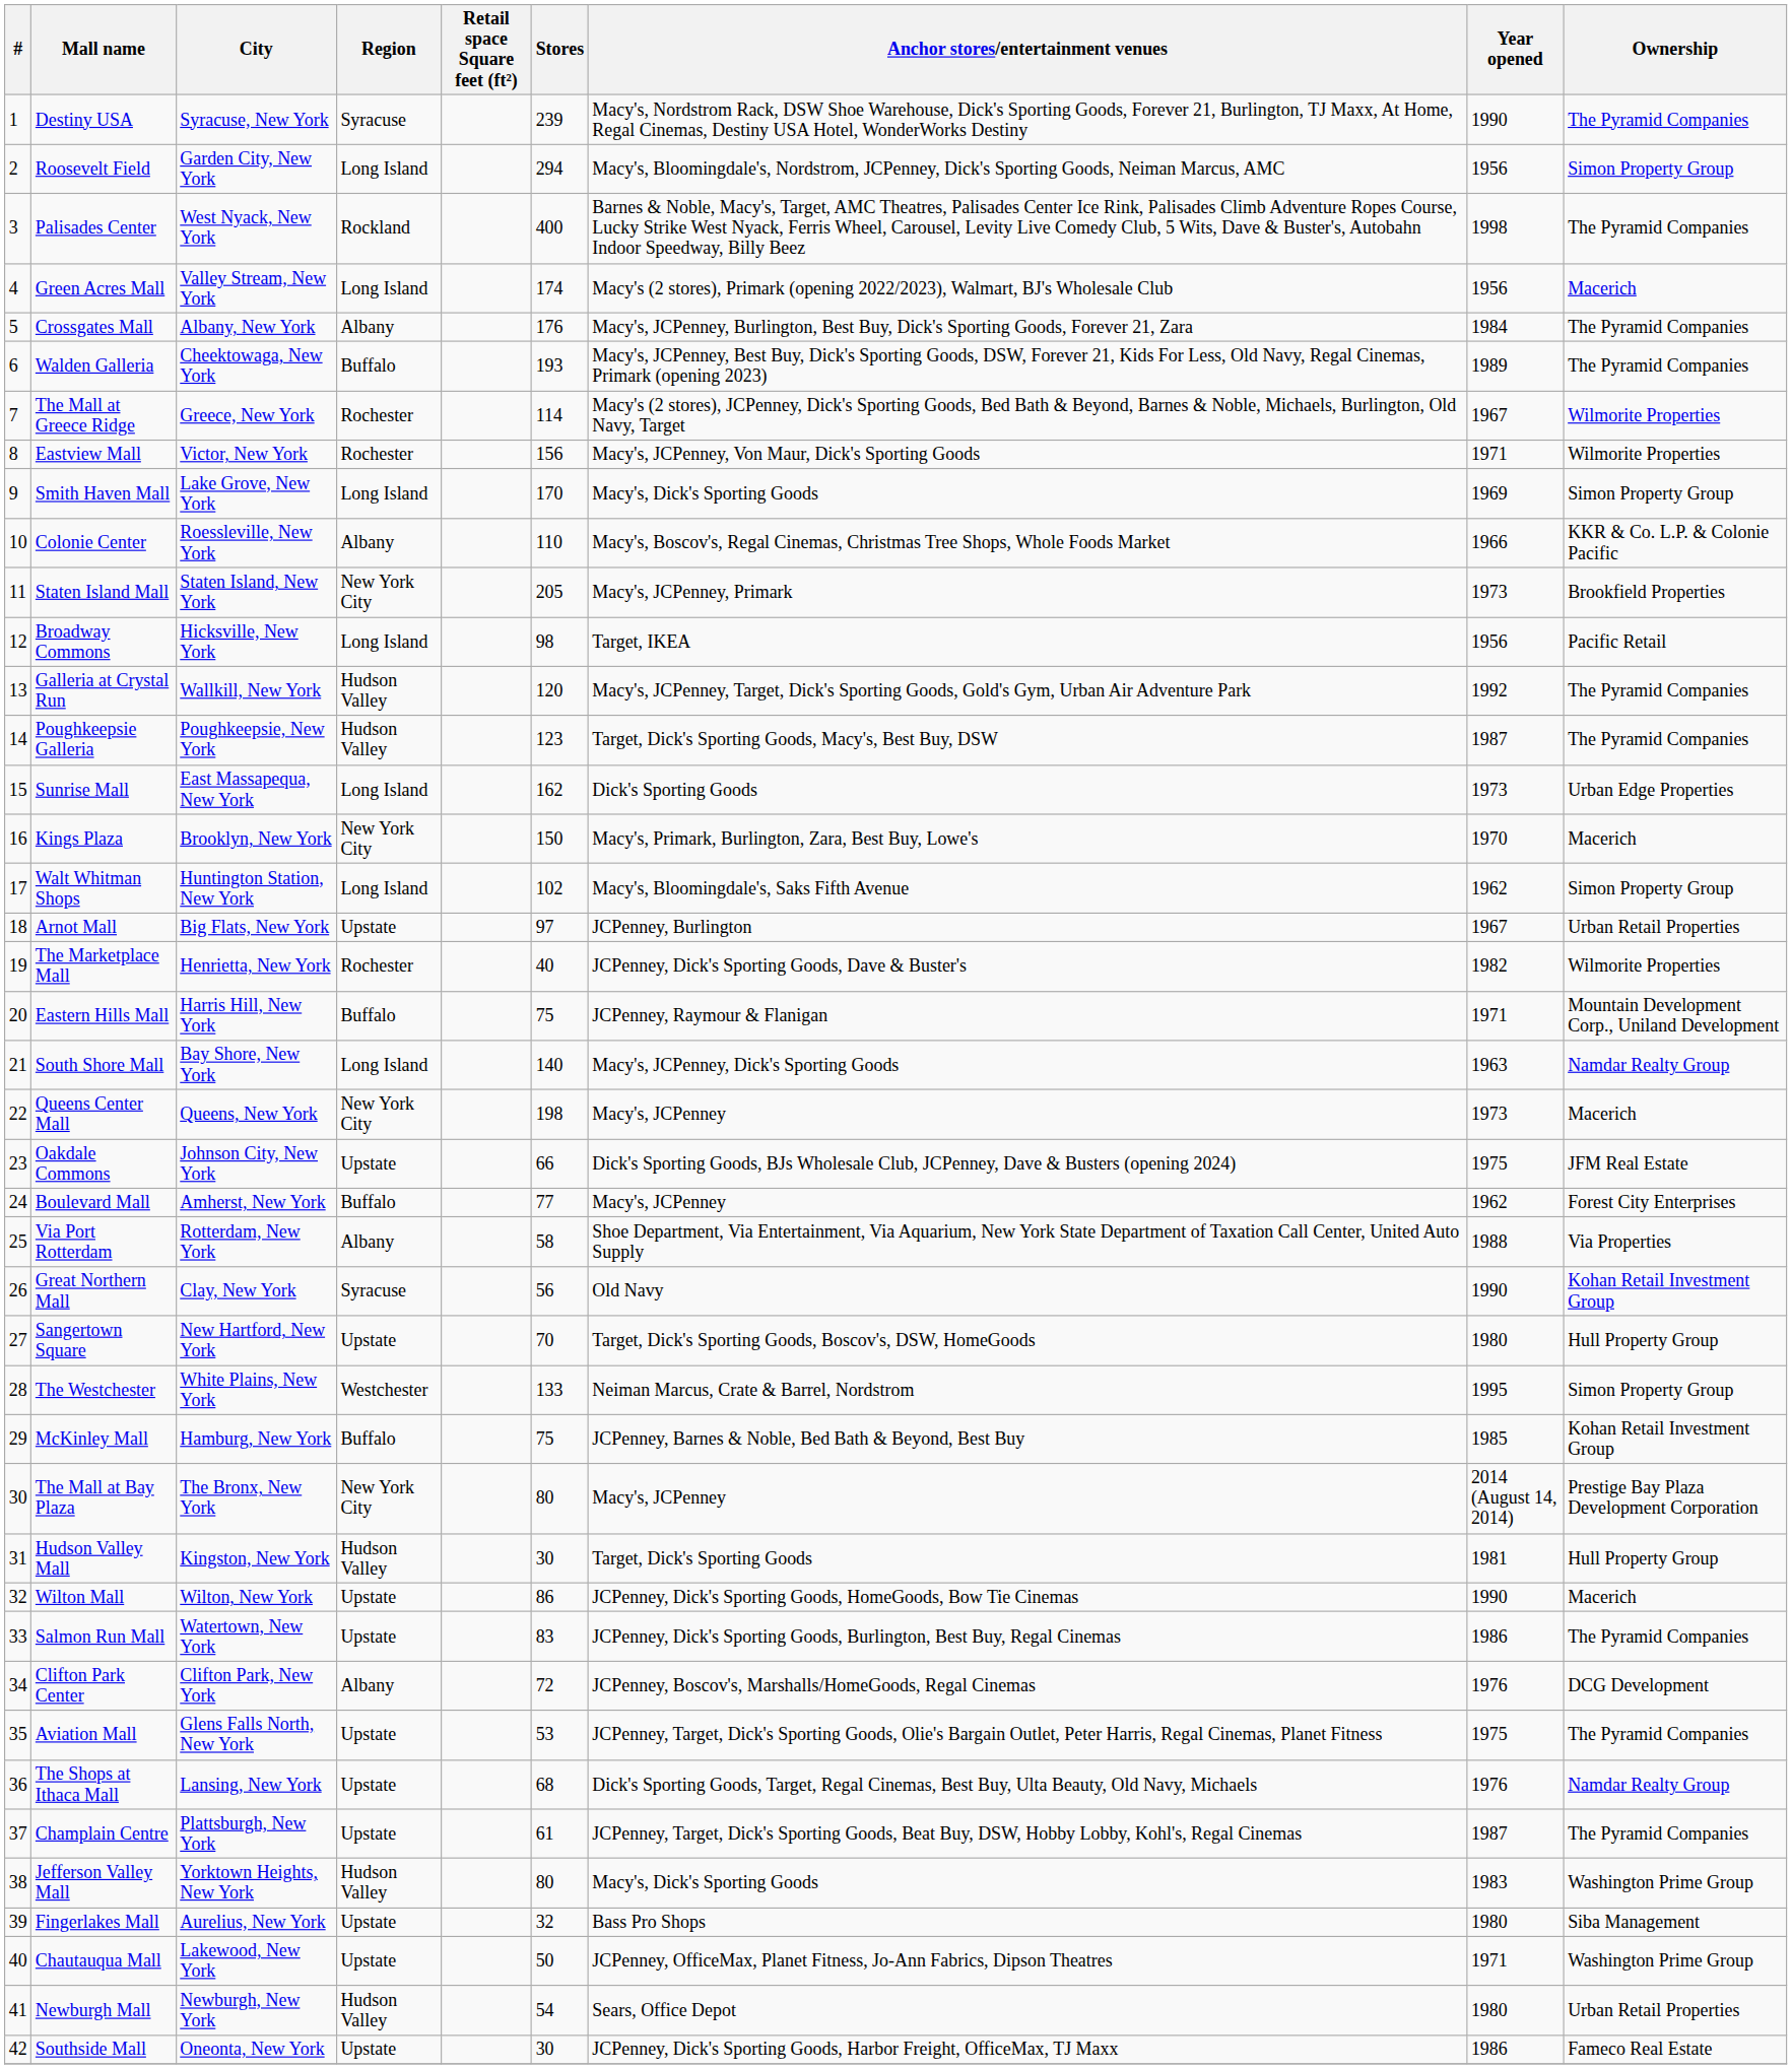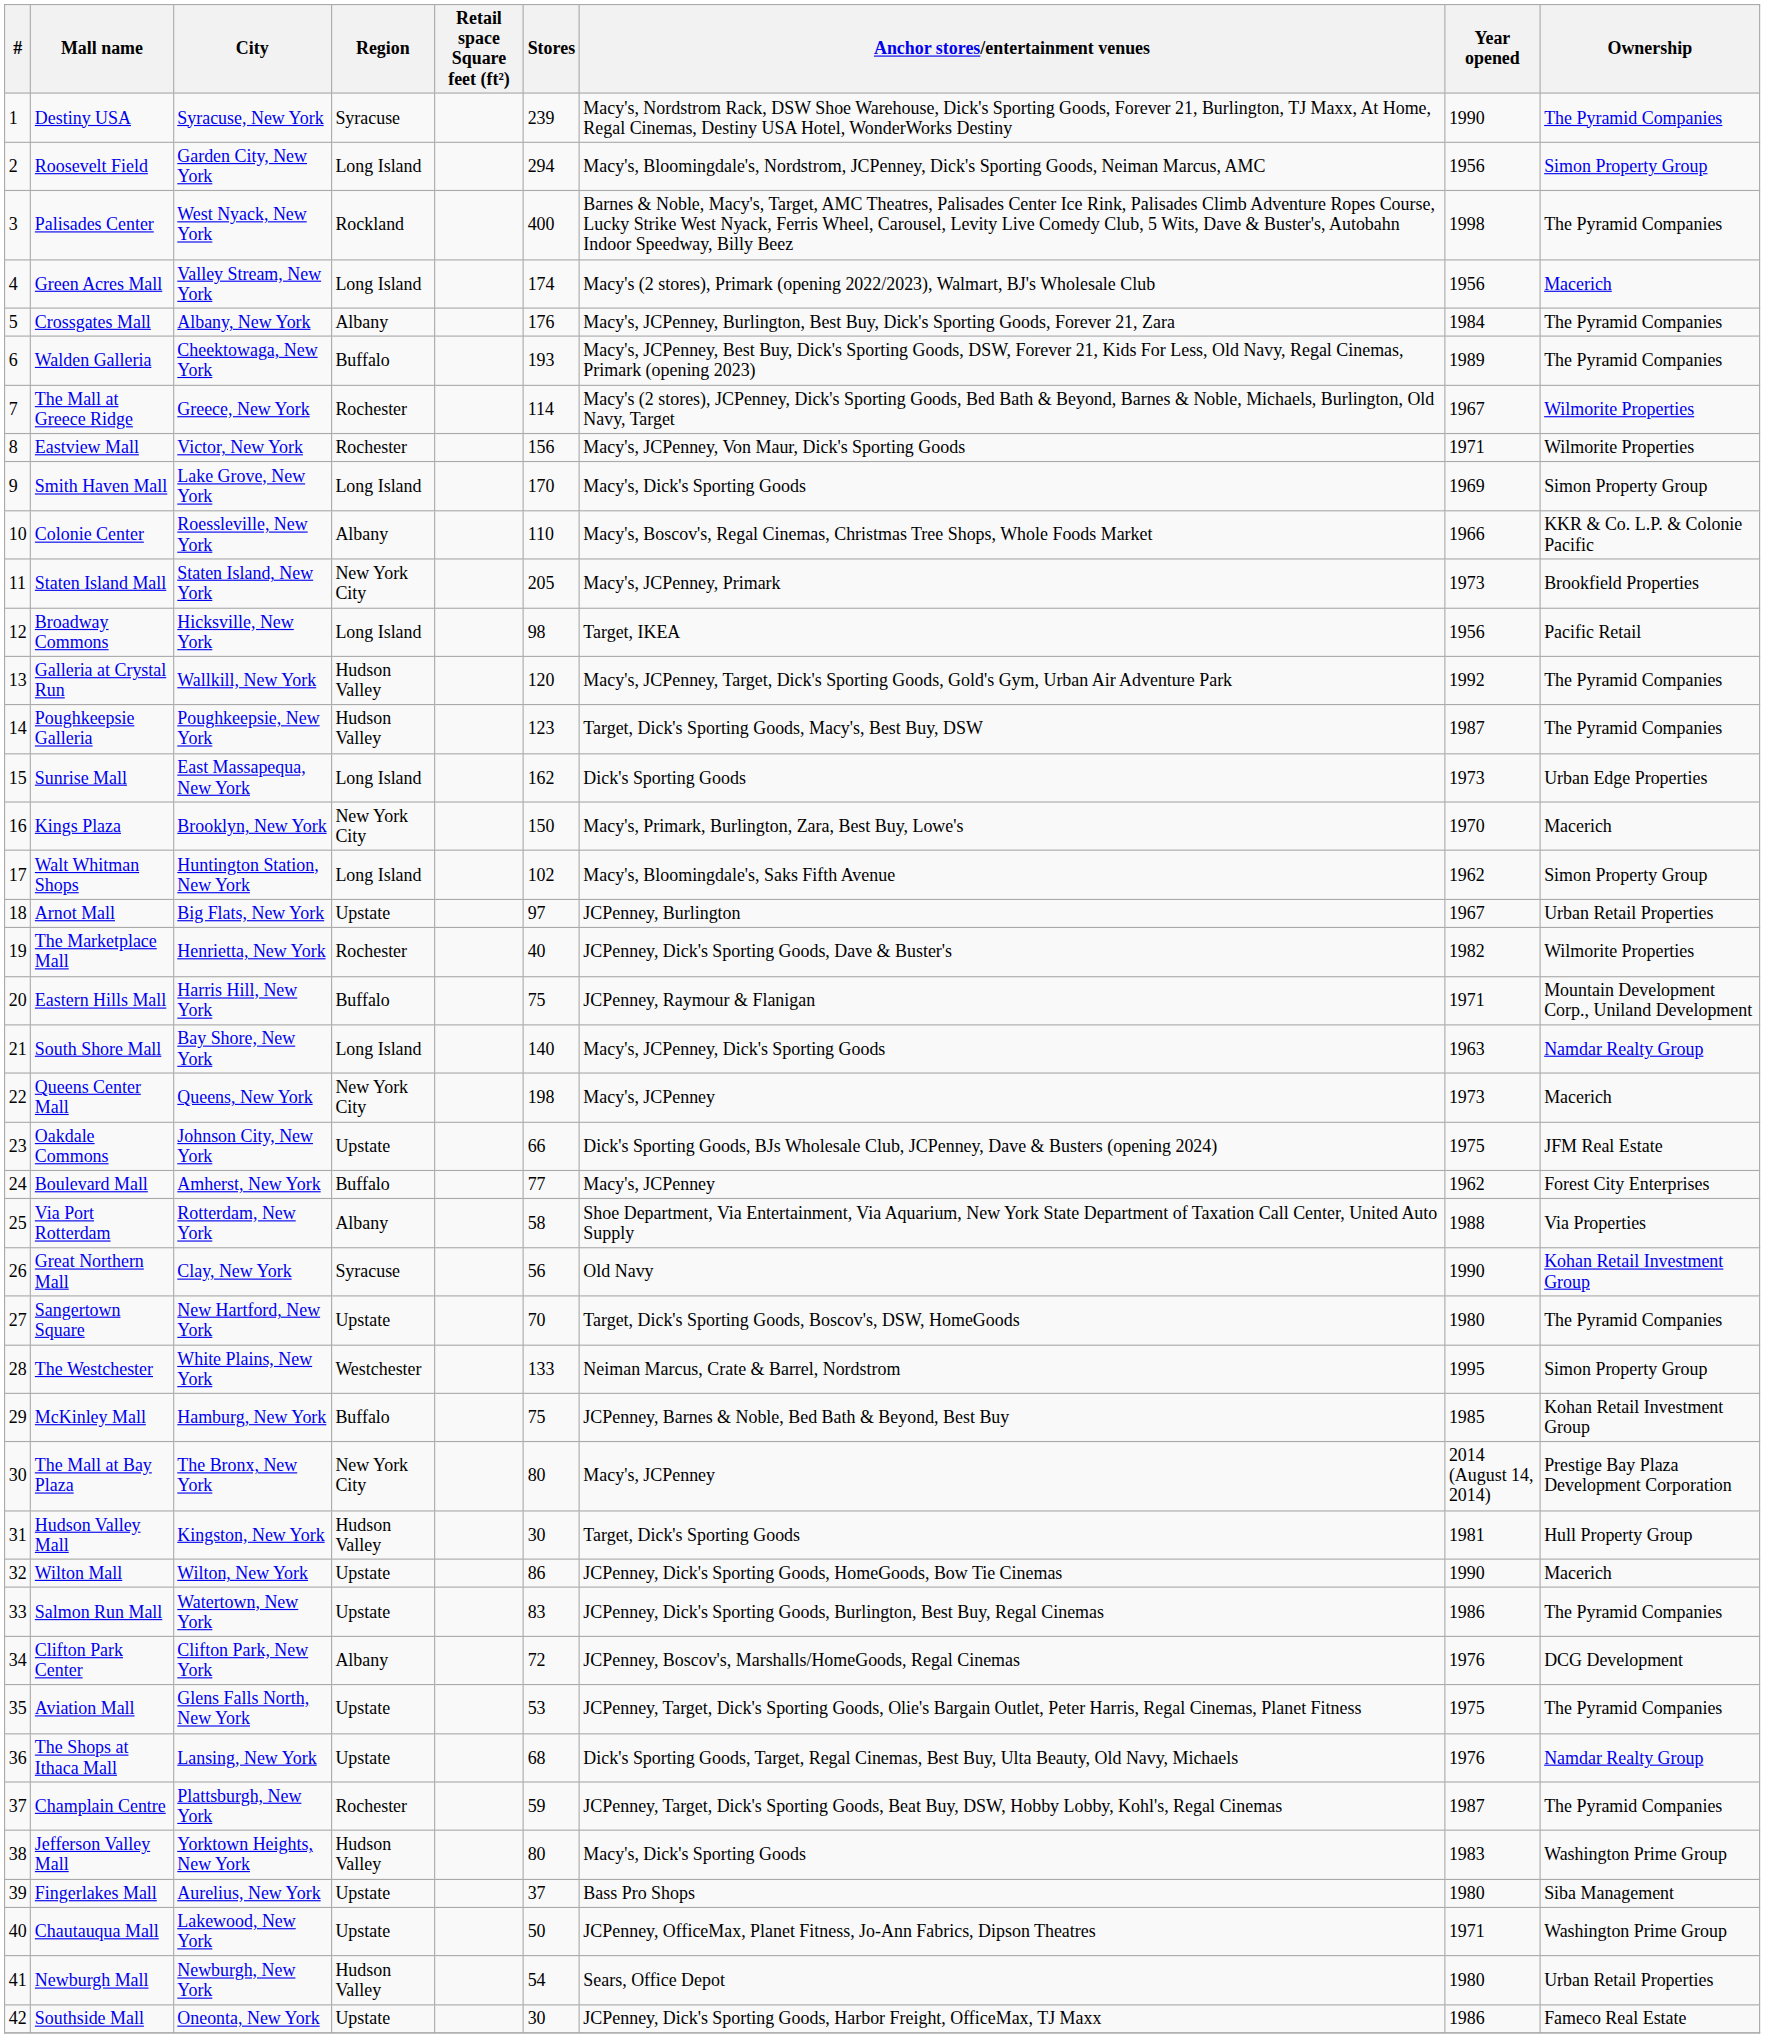Sangertown Square | Ownership: Hull Property Group -> The Pyramid Companies
Champlain Centre | Region: Upstate -> Rochester
Champlain Centre | Stores: 61 -> 59
Fingerlakes Mall | Stores: 32 -> 37
